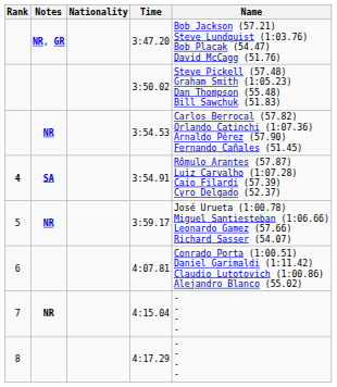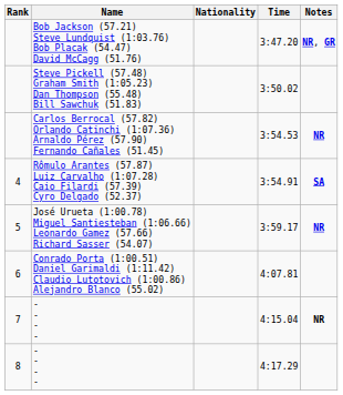columns swapped: Name <-> Notes
3:54.91 | Rank: bold -> normal
